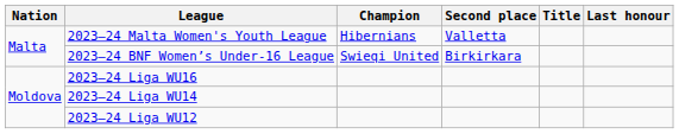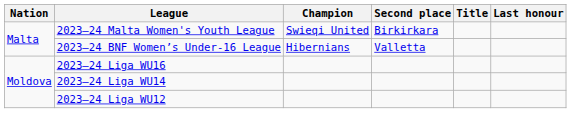2023–24 Malta Women's Youth League | Champion: Hibernians -> Swieqi United
2023–24 Malta Women's Youth League | Second place: Valletta -> Birkirkara
2023–24 BNF Women’s Under-16 League | Champion: Swieqi United -> Hibernians
2023–24 BNF Women’s Under-16 League | Second place: Birkirkara -> Valletta
